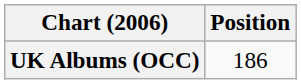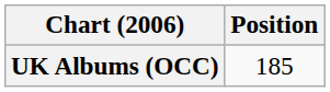UK Albums (OCC) | Position: 186 -> 185
